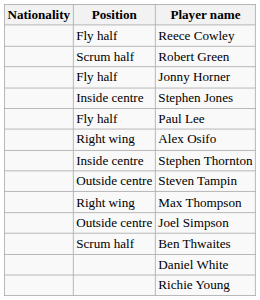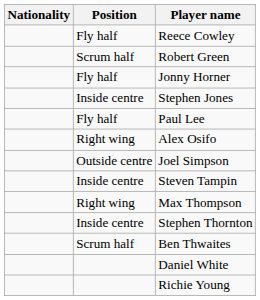rows swapped: Joel Simpson <-> Stephen Thornton
Steven Tampin | Position: Outside centre -> Inside centre
